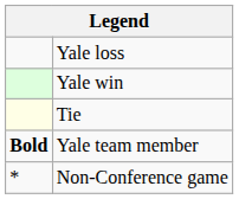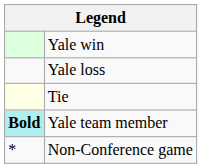rows swapped: Yale win <-> Yale loss
Yale team member | column 1: no background -> paleturquoise background
